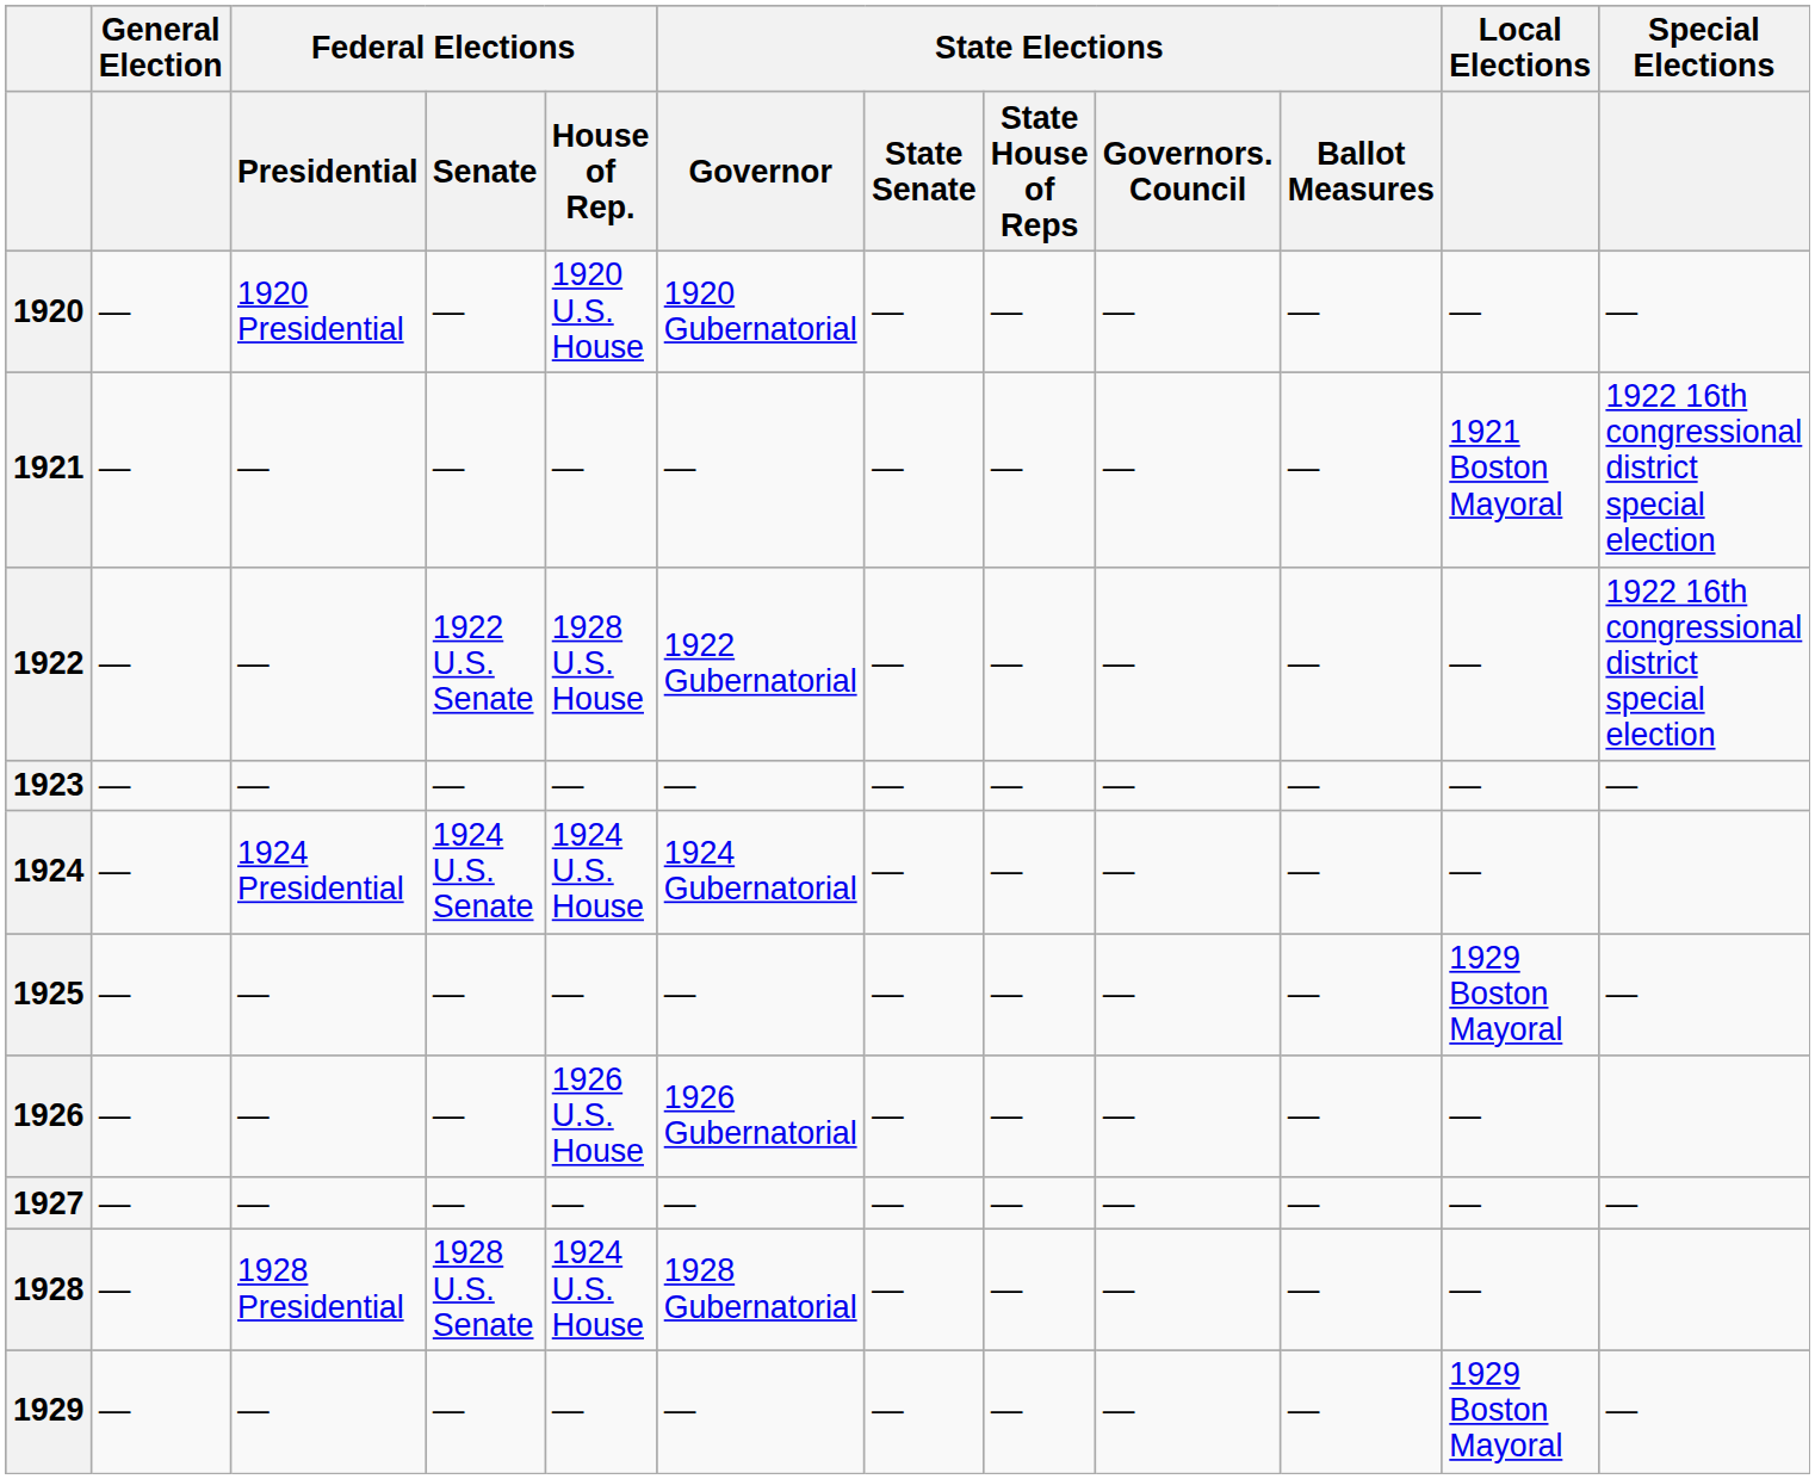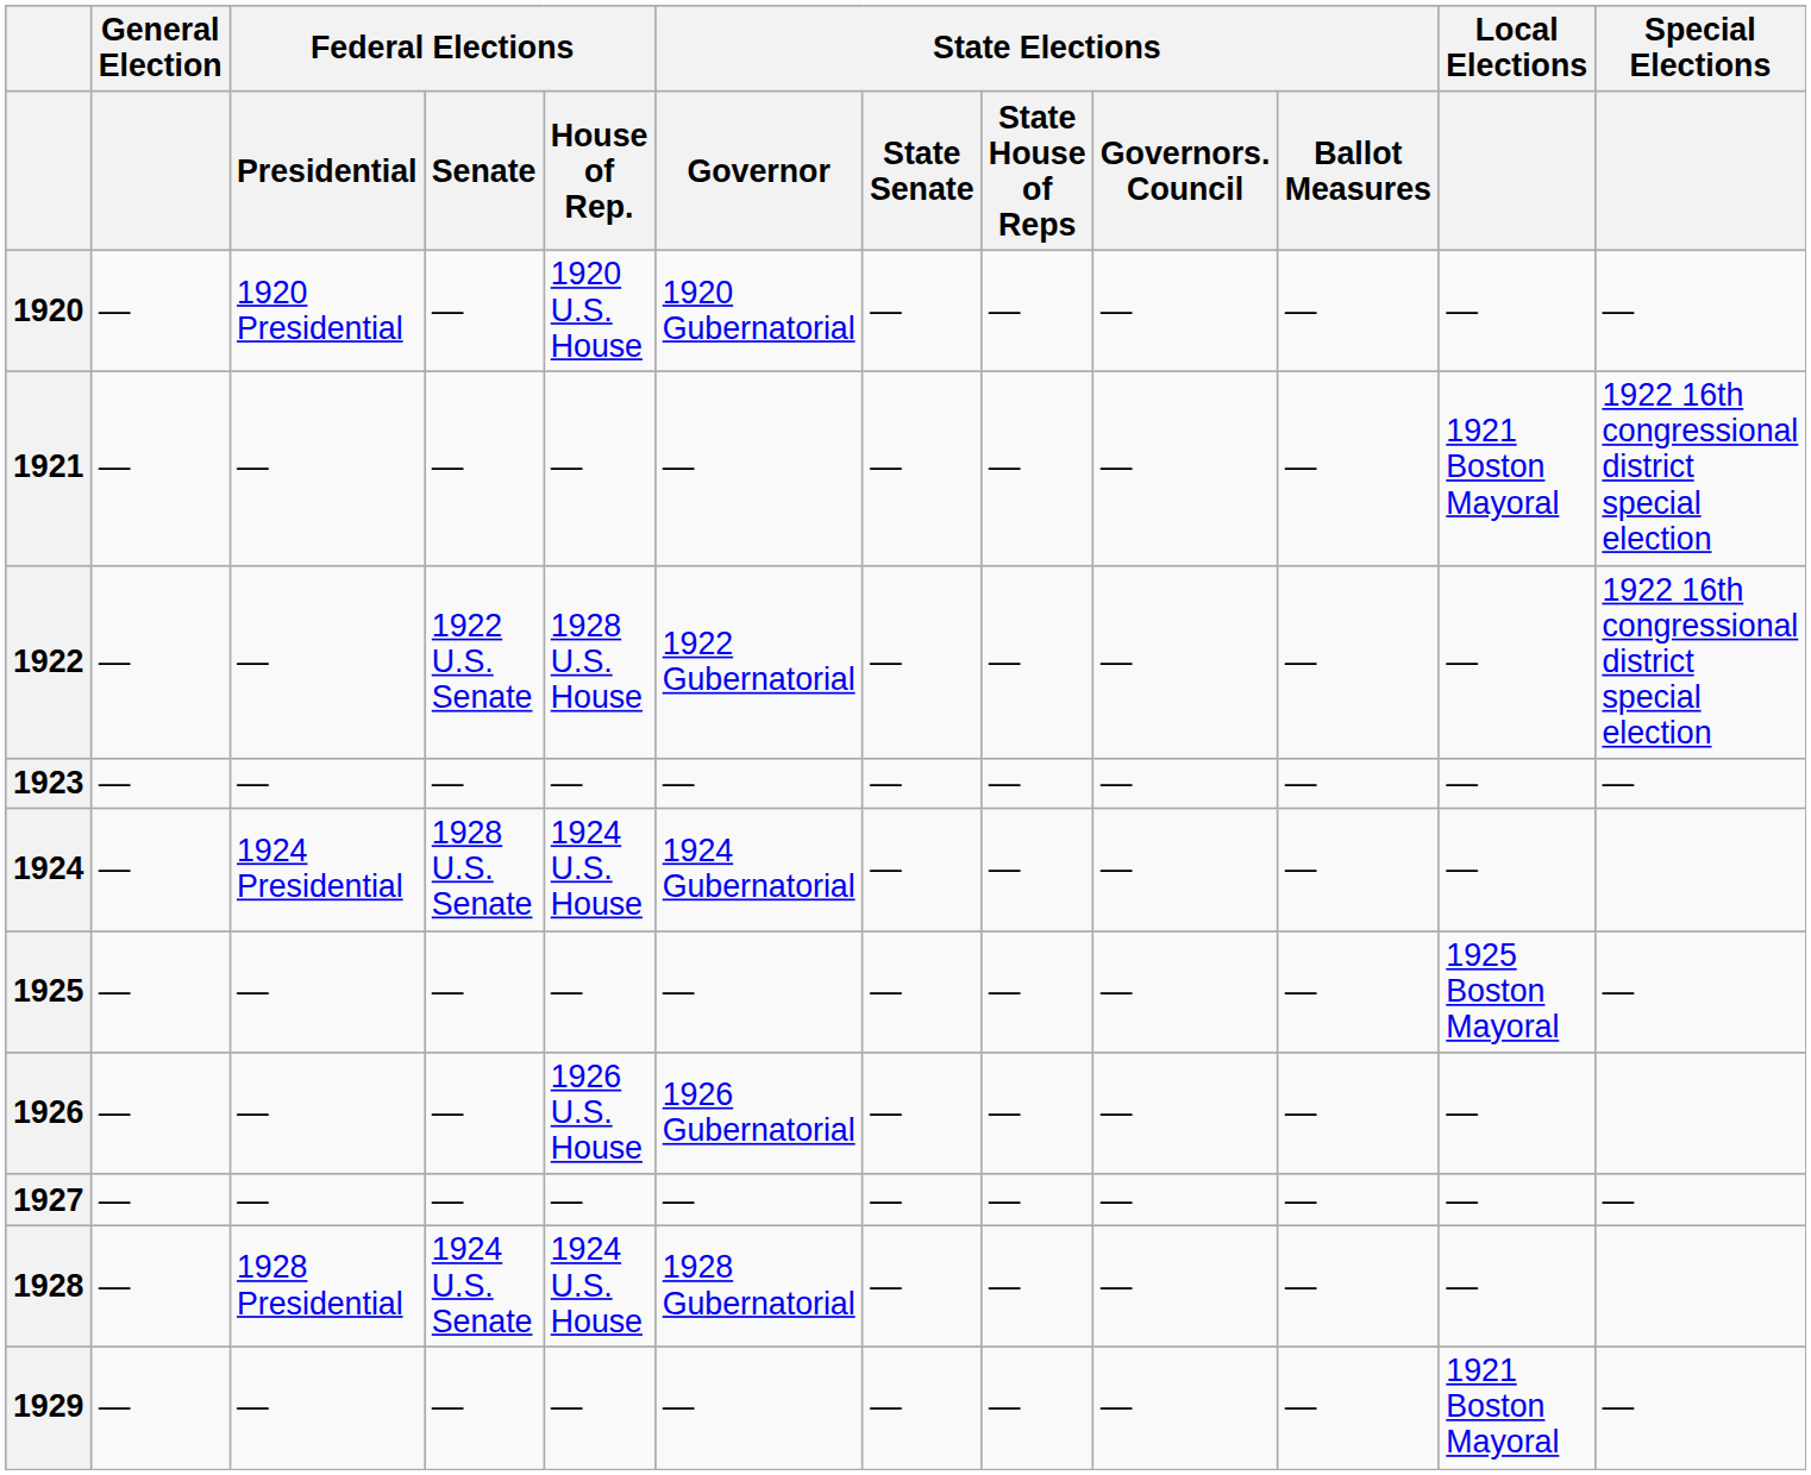1924 | Federal Elections / Senate: 1924 U.S. Senate -> 1928 U.S. Senate
1925 | Local Elections: 1929 Boston Mayoral -> 1925 Boston Mayoral
1928 | Federal Elections / Senate: 1928 U.S. Senate -> 1924 U.S. Senate
1929 | Local Elections: 1929 Boston Mayoral -> 1921 Boston Mayoral
